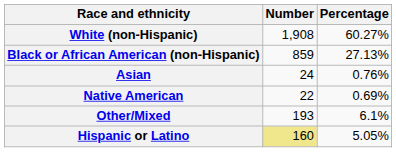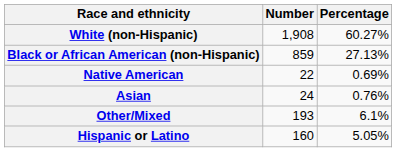rows swapped: Native American <-> Asian
Hispanic or Latino | Number: khaki background -> no background
